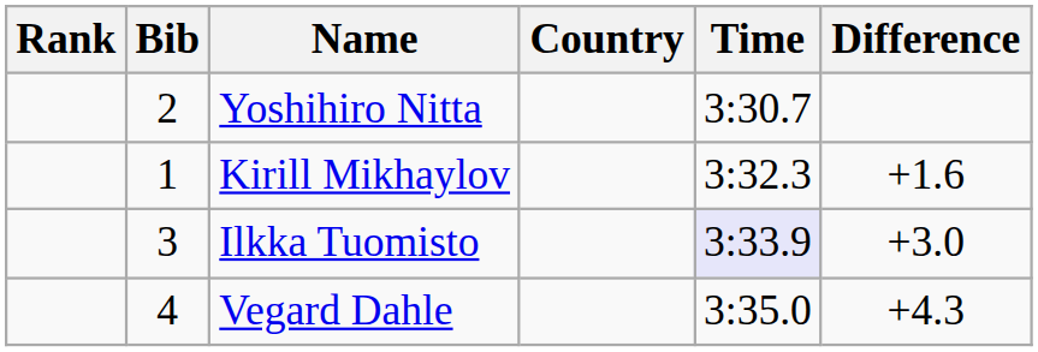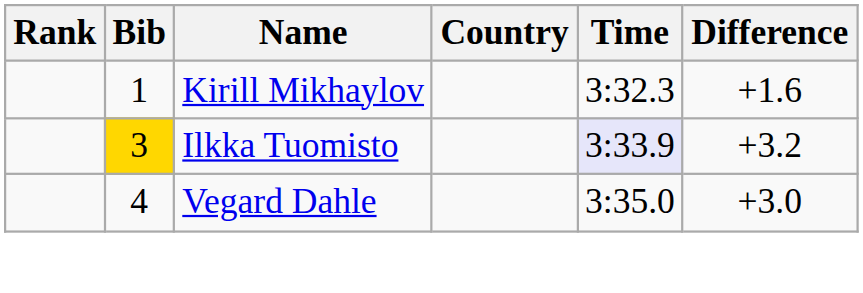- row: 2 | Yoshihiro Nitta | 3:30.7
Ilkka Tuomisto | Bib: no background -> gold background
Ilkka Tuomisto | Difference: +3.0 -> +3.2
Vegard Dahle | Difference: +4.3 -> +3.0
